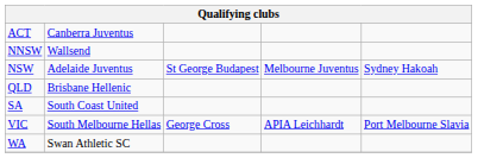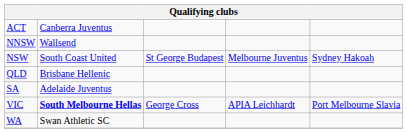NSW | column 2: Adelaide Juventus -> South Coast United
SA | column 2: South Coast United -> Adelaide Juventus
VIC | column 2: normal -> bold
